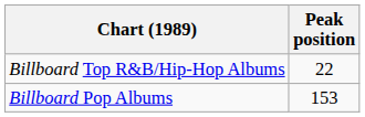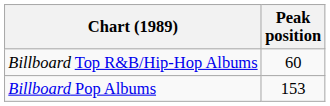Billboard Top R&B/Hip-Hop Albums | Peak position: 22 -> 60
